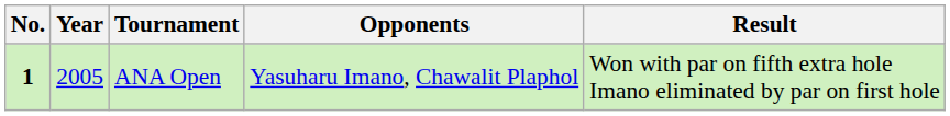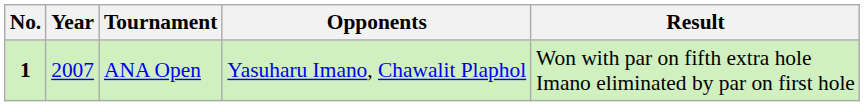ANA Open | Year: 2005 -> 2007
